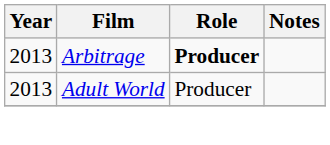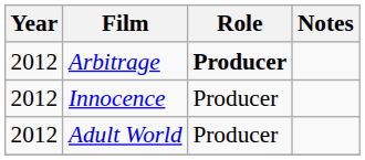Arbitrage | Year: 2013 -> 2012
+ row: 2012 | Innocence | Producer
Adult World | Year: 2013 -> 2012
